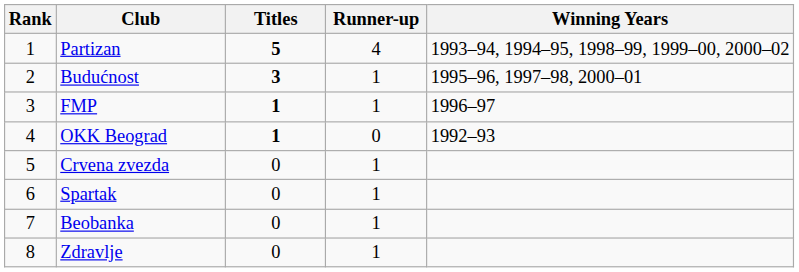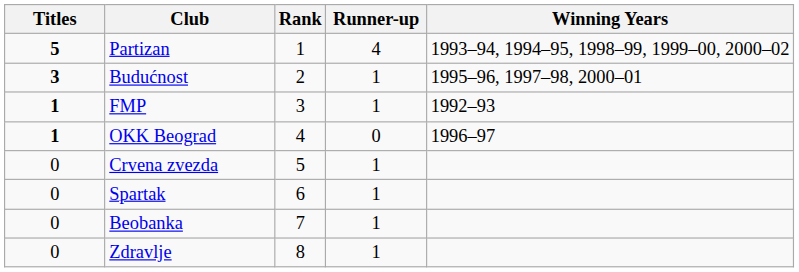columns swapped: Rank <-> Titles
FMP | Winning Years: 1996–97 -> 1992–93
OKK Beograd | Winning Years: 1992–93 -> 1996–97
